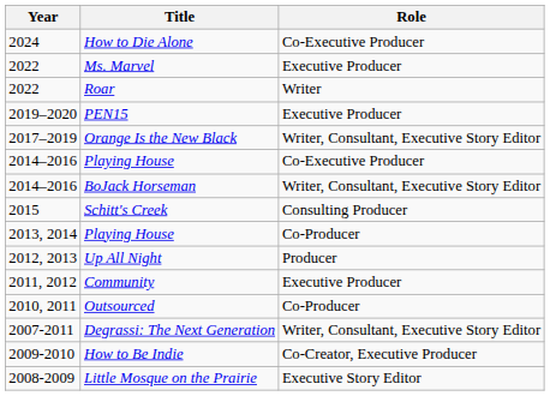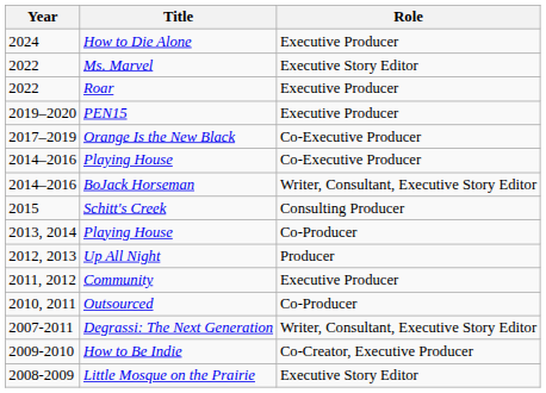How to Die Alone | Role: Co-Executive Producer -> Executive Producer
Ms. Marvel | Role: Executive Producer -> Executive Story Editor
Roar | Role: Writer -> Executive Producer
Orange Is the New Black | Role: Writer, Consultant, Executive Story Editor -> Co-Executive Producer
